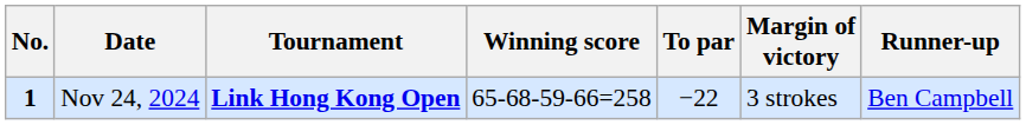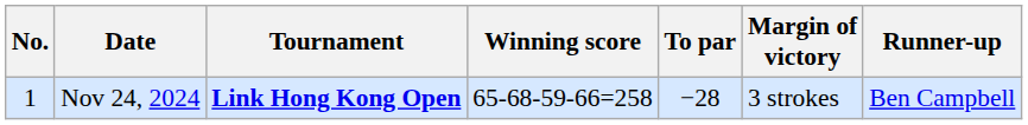Nov 24, 2024 | No.: bold -> normal
Nov 24, 2024 | To par: −22 -> −28
